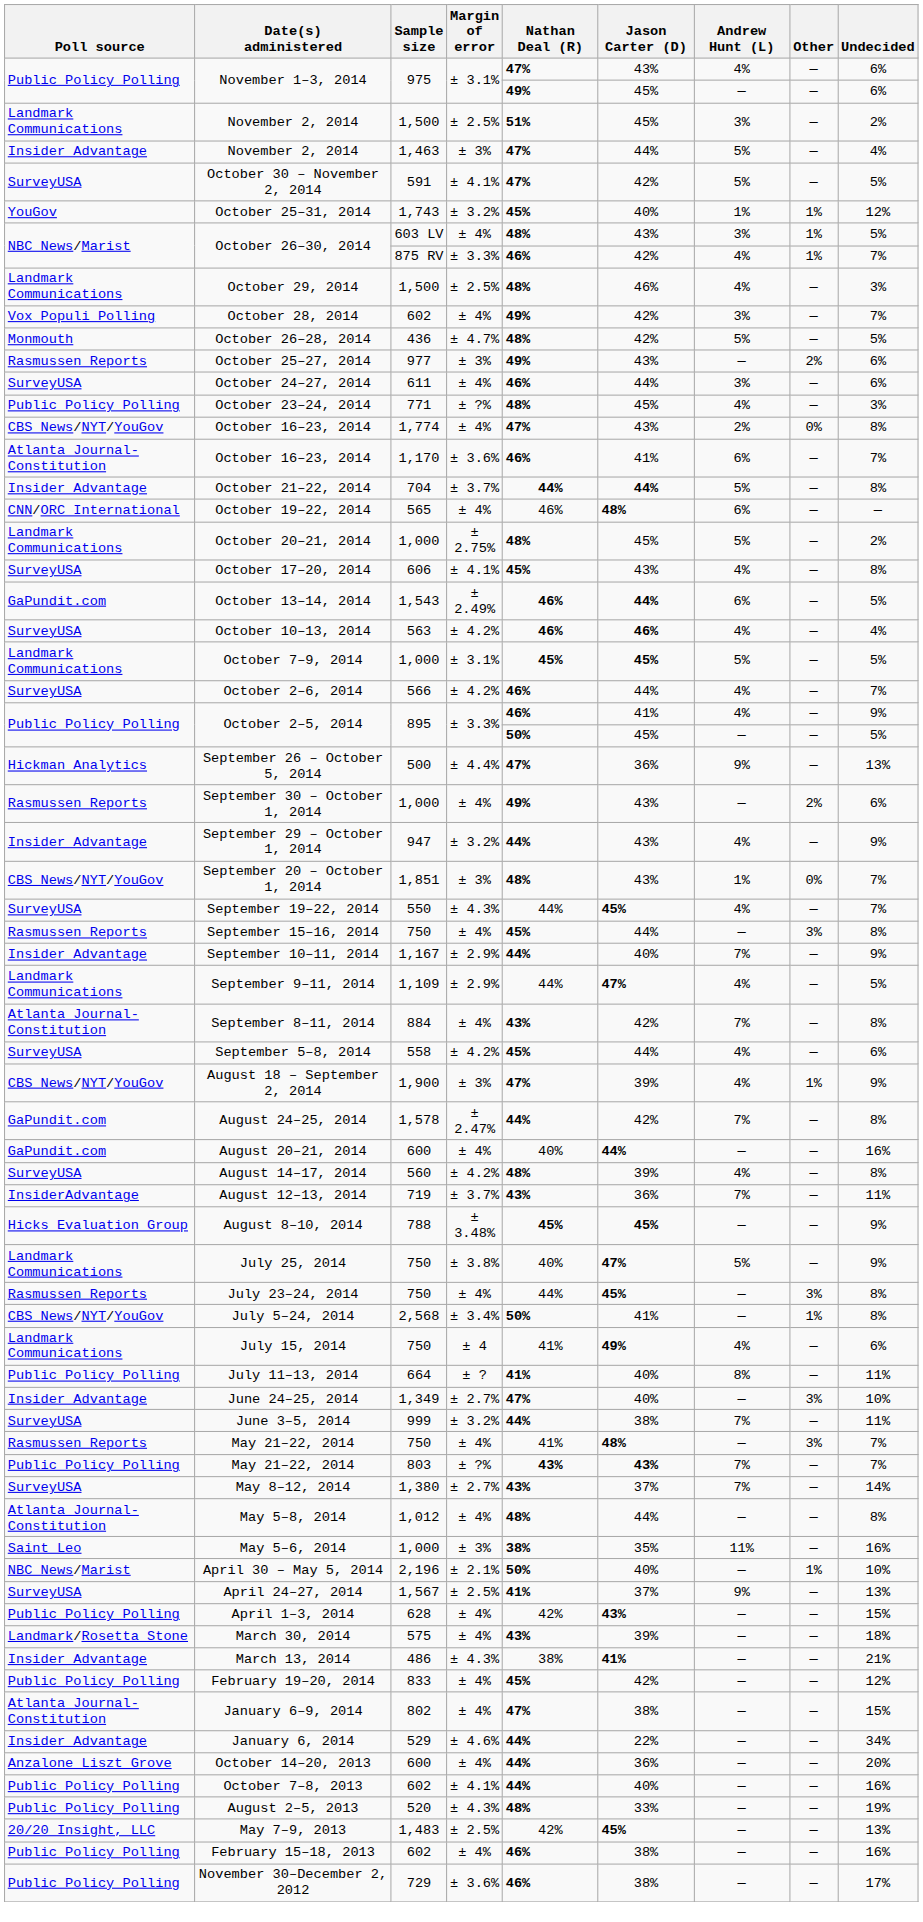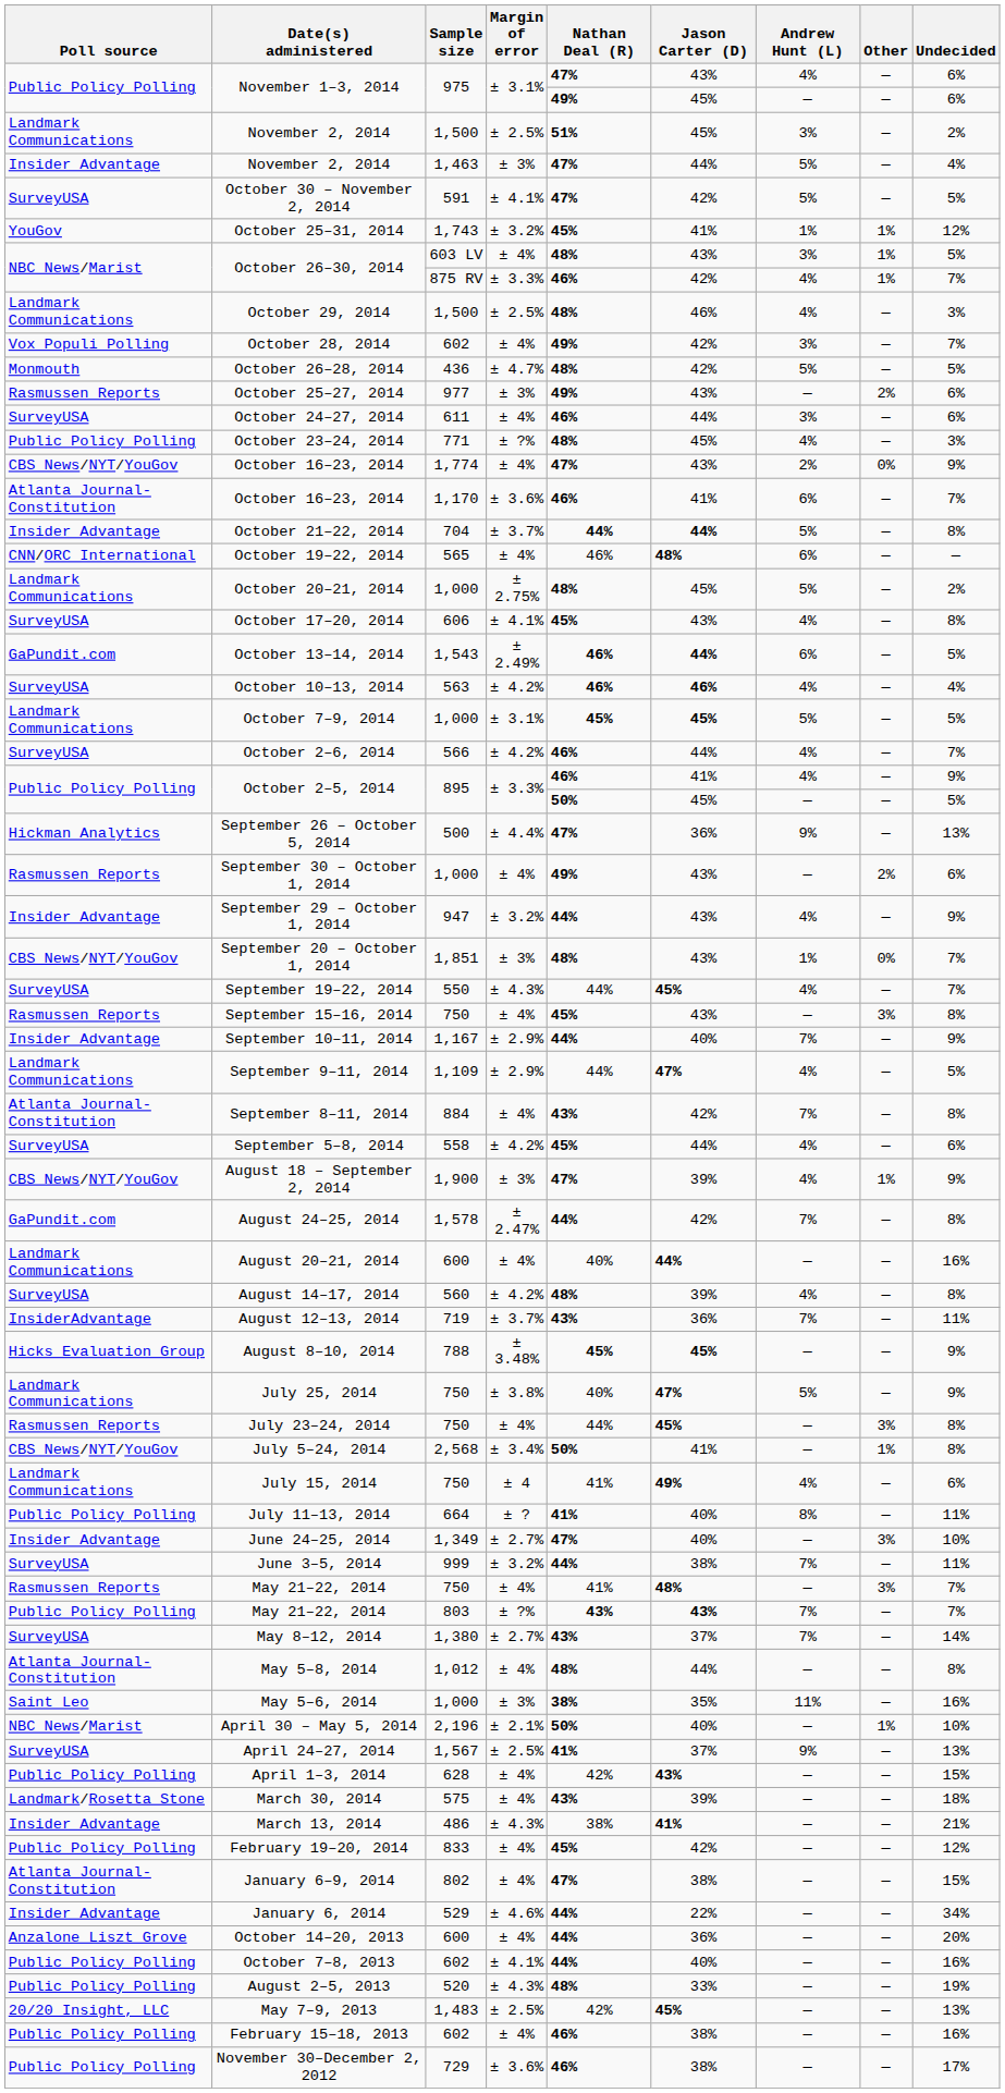October 25–31, 2014 | Jason Carter (D): 40% -> 41%
October 16–23, 2014 / 1,774 | Undecided: 8% -> 9%
September 15–16, 2014 | Jason Carter (D): 44% -> 43%
August 20–21, 2014 | Poll source: GaPundit.com -> Landmark Communications
